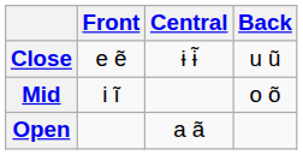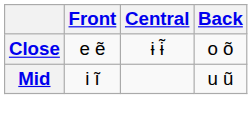Close | Back: u ũ -> o õ
Mid | Back: o õ -> u ũ
- row: Open | a ã
